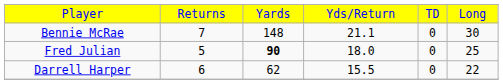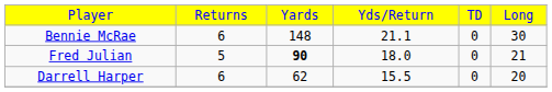Bennie McRae | column 2: 7 -> 6
Fred Julian | column 6: 25 -> 21
Darrell Harper | column 6: 22 -> 20
